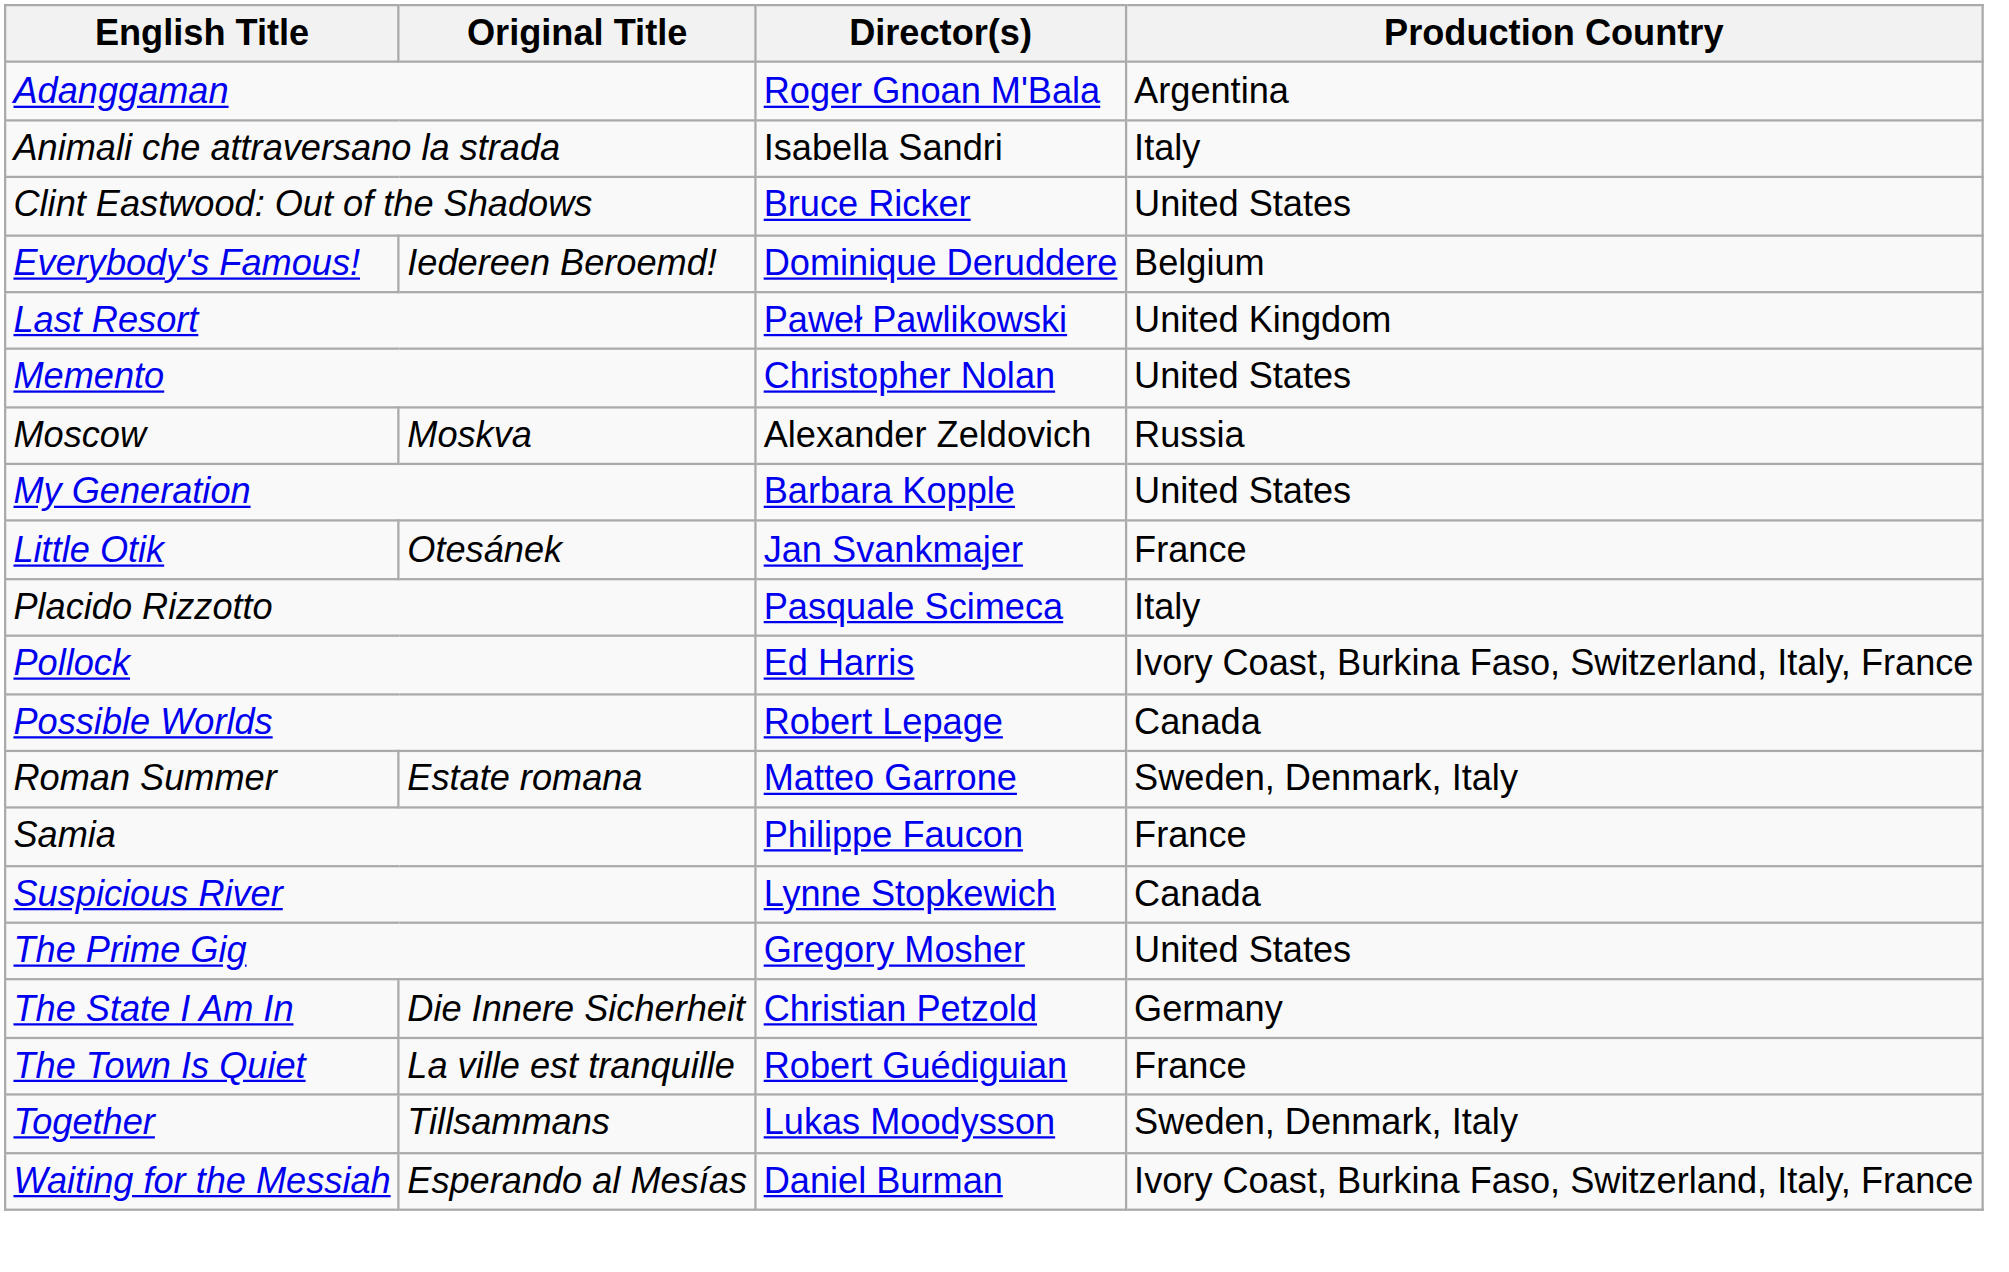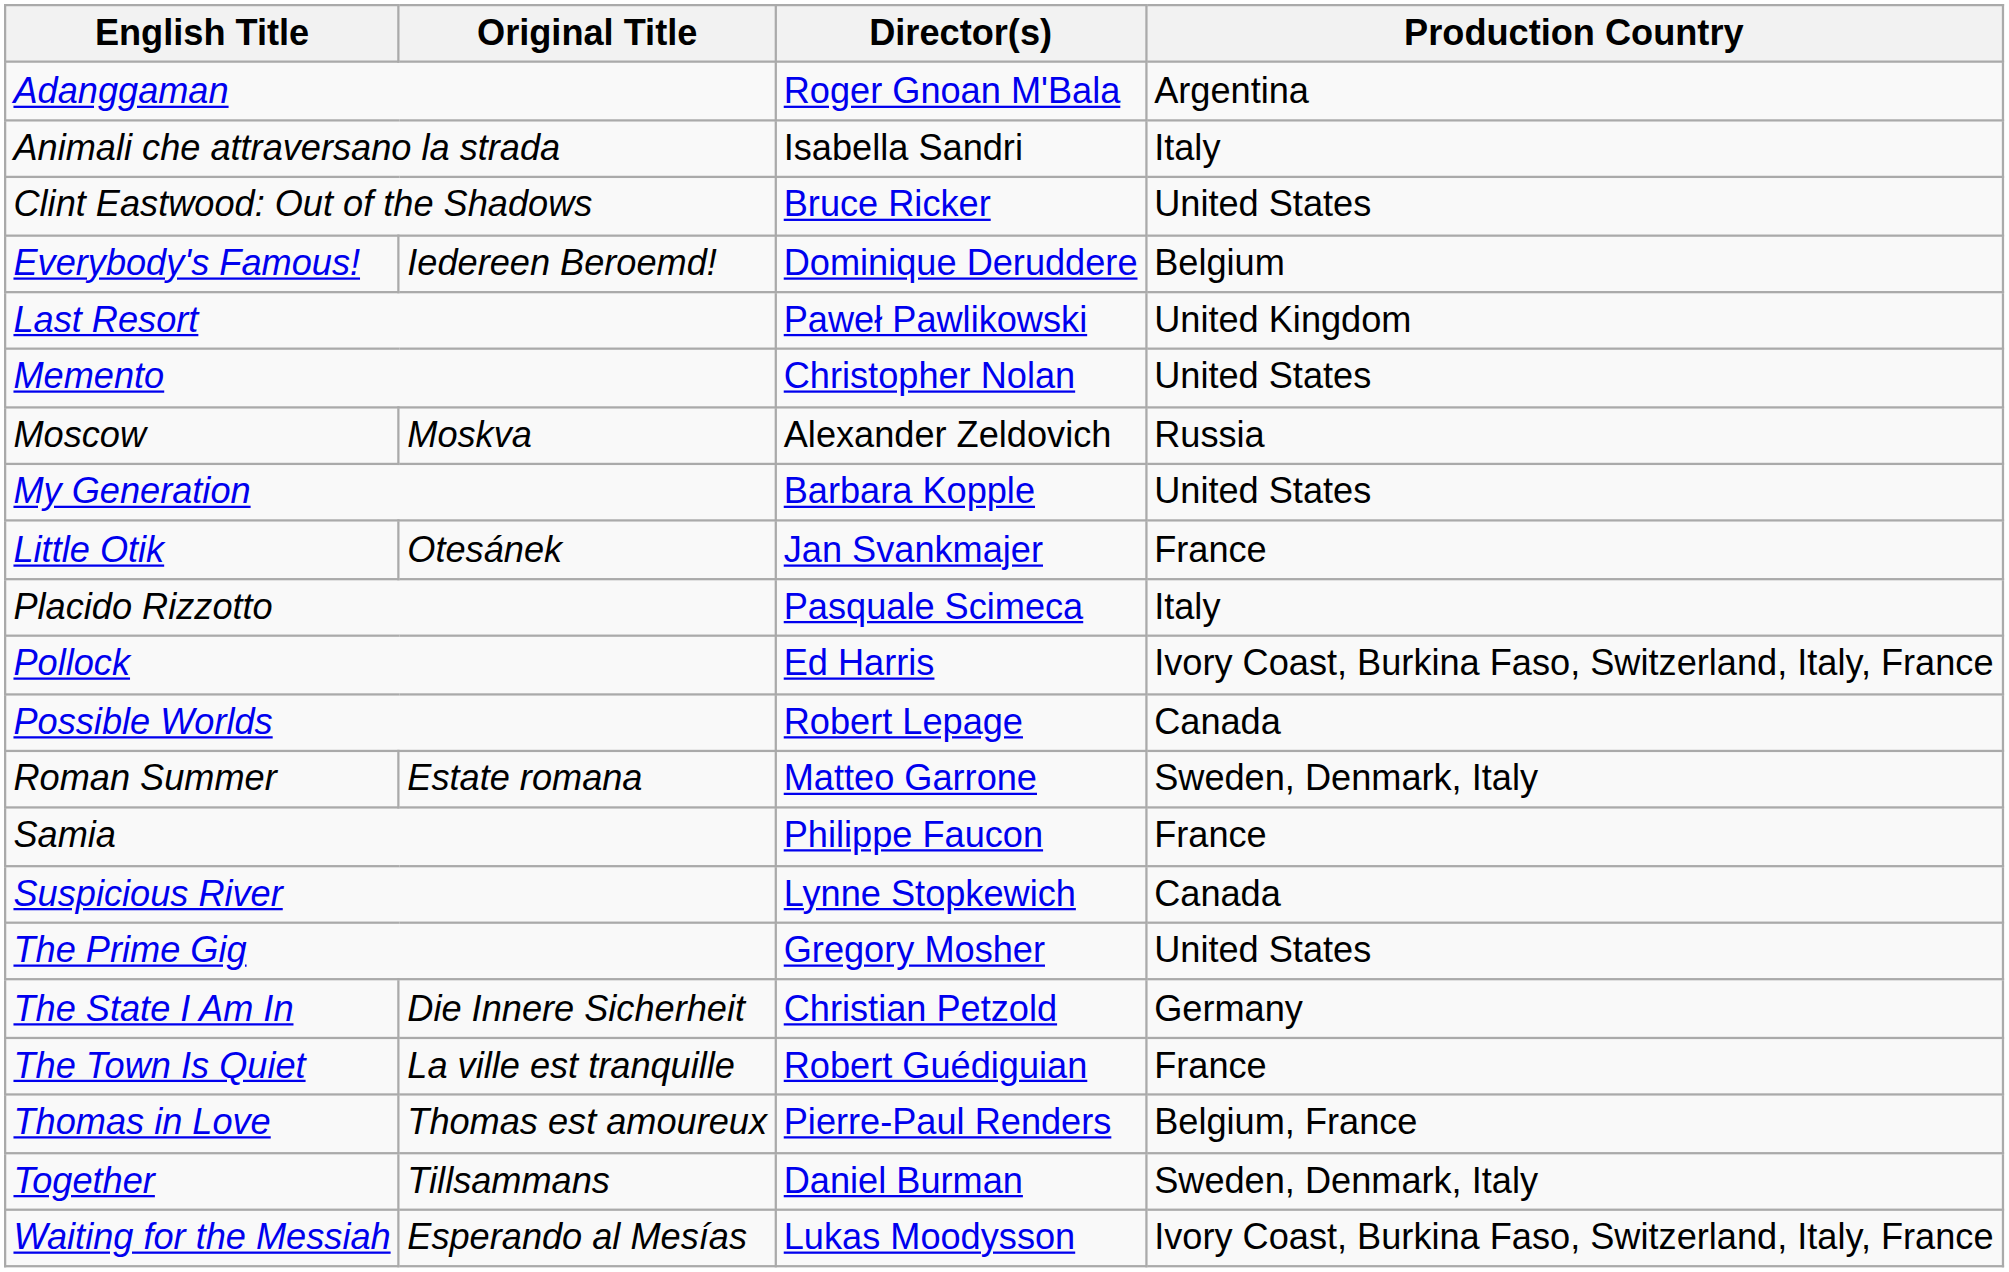+ row: Thomas in Love | Thomas est amoureux | Pierre-Paul Renders | Belgium, France
Together | Director(s): Lukas Moodysson -> Daniel Burman
Waiting for the Messiah | Director(s): Daniel Burman -> Lukas Moodysson
